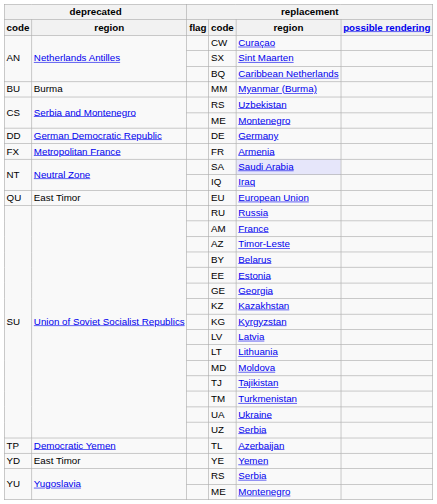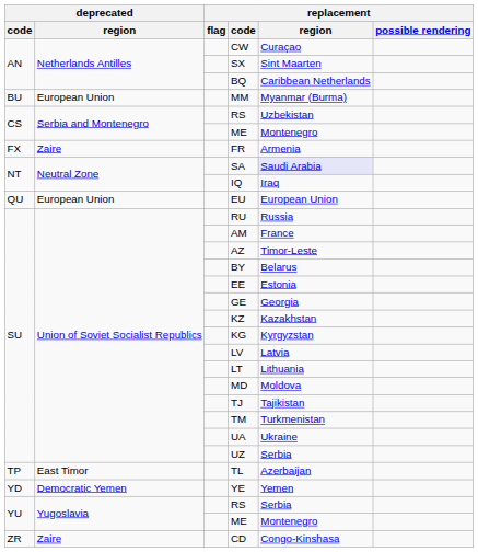MM | deprecated / region: Burma -> European Union
- row: DD | German Democratic Republic | DE | Germany
FR | deprecated / region: Metropolitan France -> Zaire
EU | deprecated / region: East Timor -> European Union
TL | deprecated / region: Democratic Yemen -> East Timor
YE | deprecated / region: East Timor -> Democratic Yemen
+ row: ZR | Zaire | CD | Congo-Kinshasa
